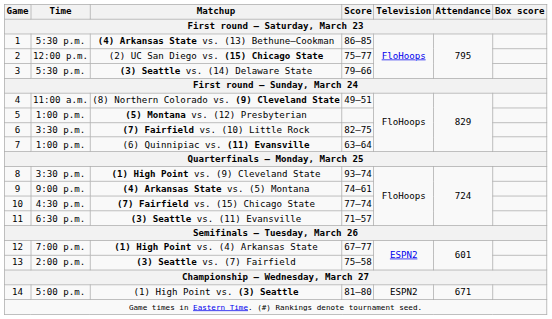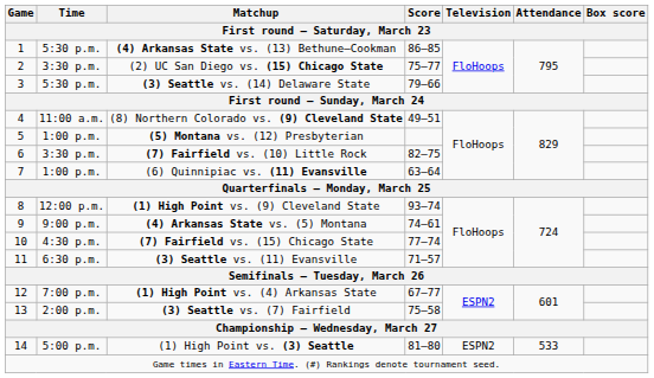(2) UC San Diego vs. (15) Chicago State | Time: 12:00 p.m. -> 3:30 p.m.
(1) High Point vs. (9) Cleveland State | Time: 3:30 p.m. -> 12:00 p.m.
(1) High Point vs. (3) Seattle | Attendance: 671 -> 533
